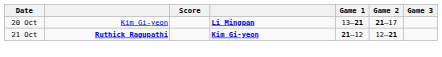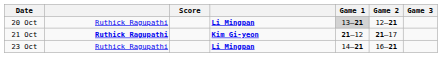20 Oct | column 2: Kim Gi-yeon -> Ruthick Ragupathi
20 Oct | Game 1: no background -> lightgrey background
20 Oct | Game 2: 21–17 -> 12–21
21 Oct | Game 2: 12–21 -> 21–17
+ row: 23 Oct | Ruthick Ragupathi | Li Mingpan | 14–21 | 16–21
